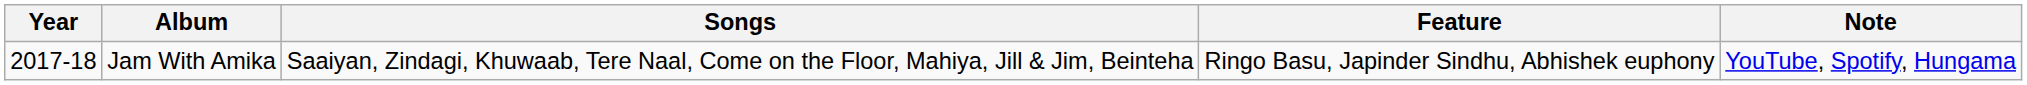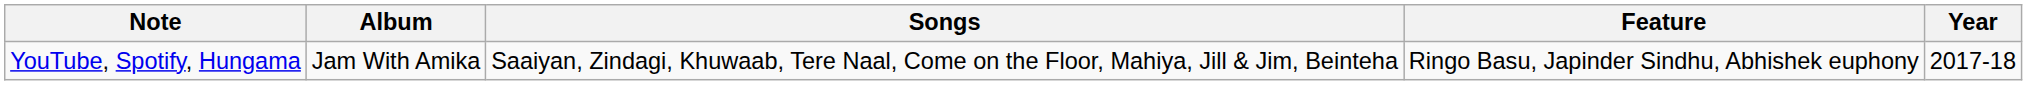columns swapped: Year <-> Note
